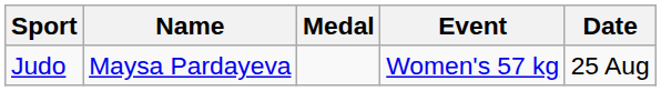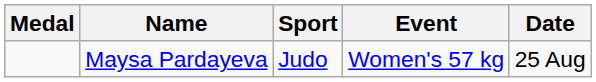columns swapped: Medal <-> Sport
